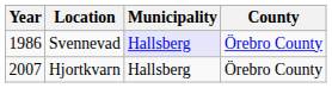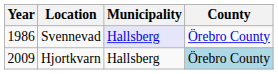Hjortkvarn | Year: 2007 -> 2009
Hjortkvarn | County: no background -> lightblue background
